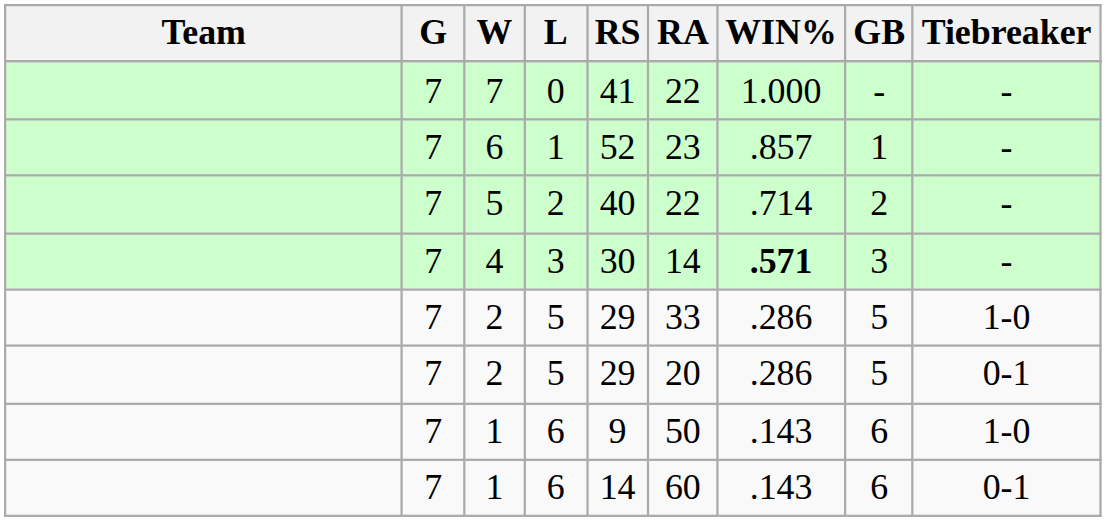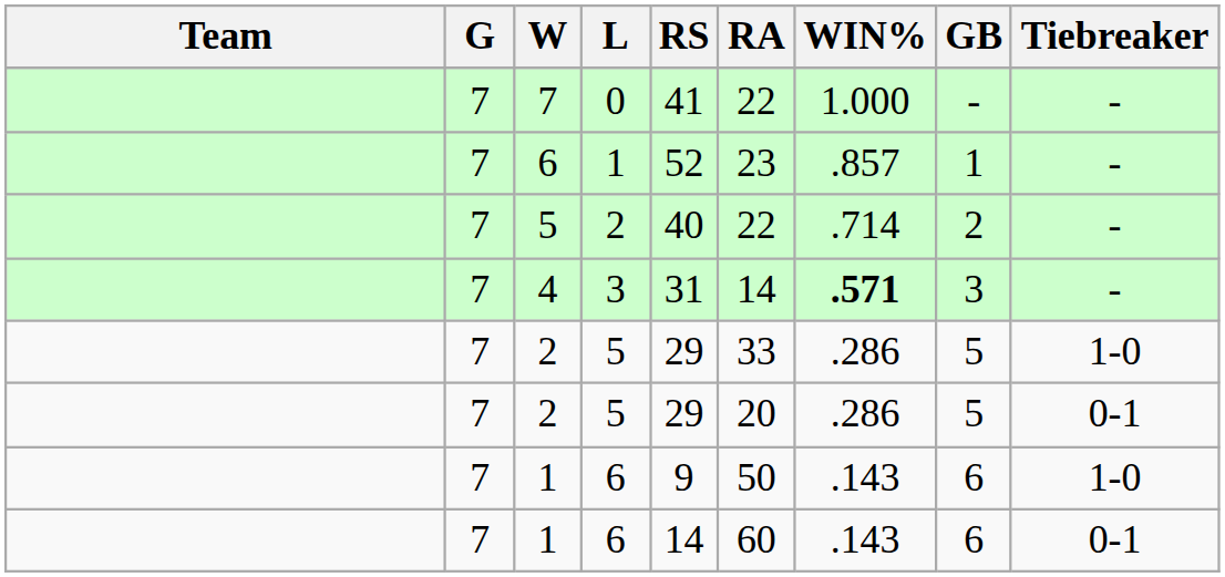4 | RS: 30 -> 31
